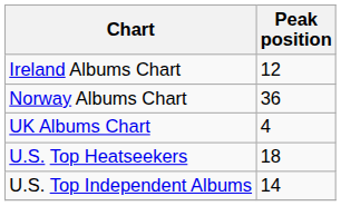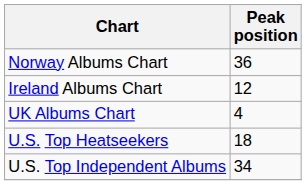rows swapped: Ireland Albums Chart <-> Norway Albums Chart
U.S. Top Independent Albums | Peak position: 14 -> 34
